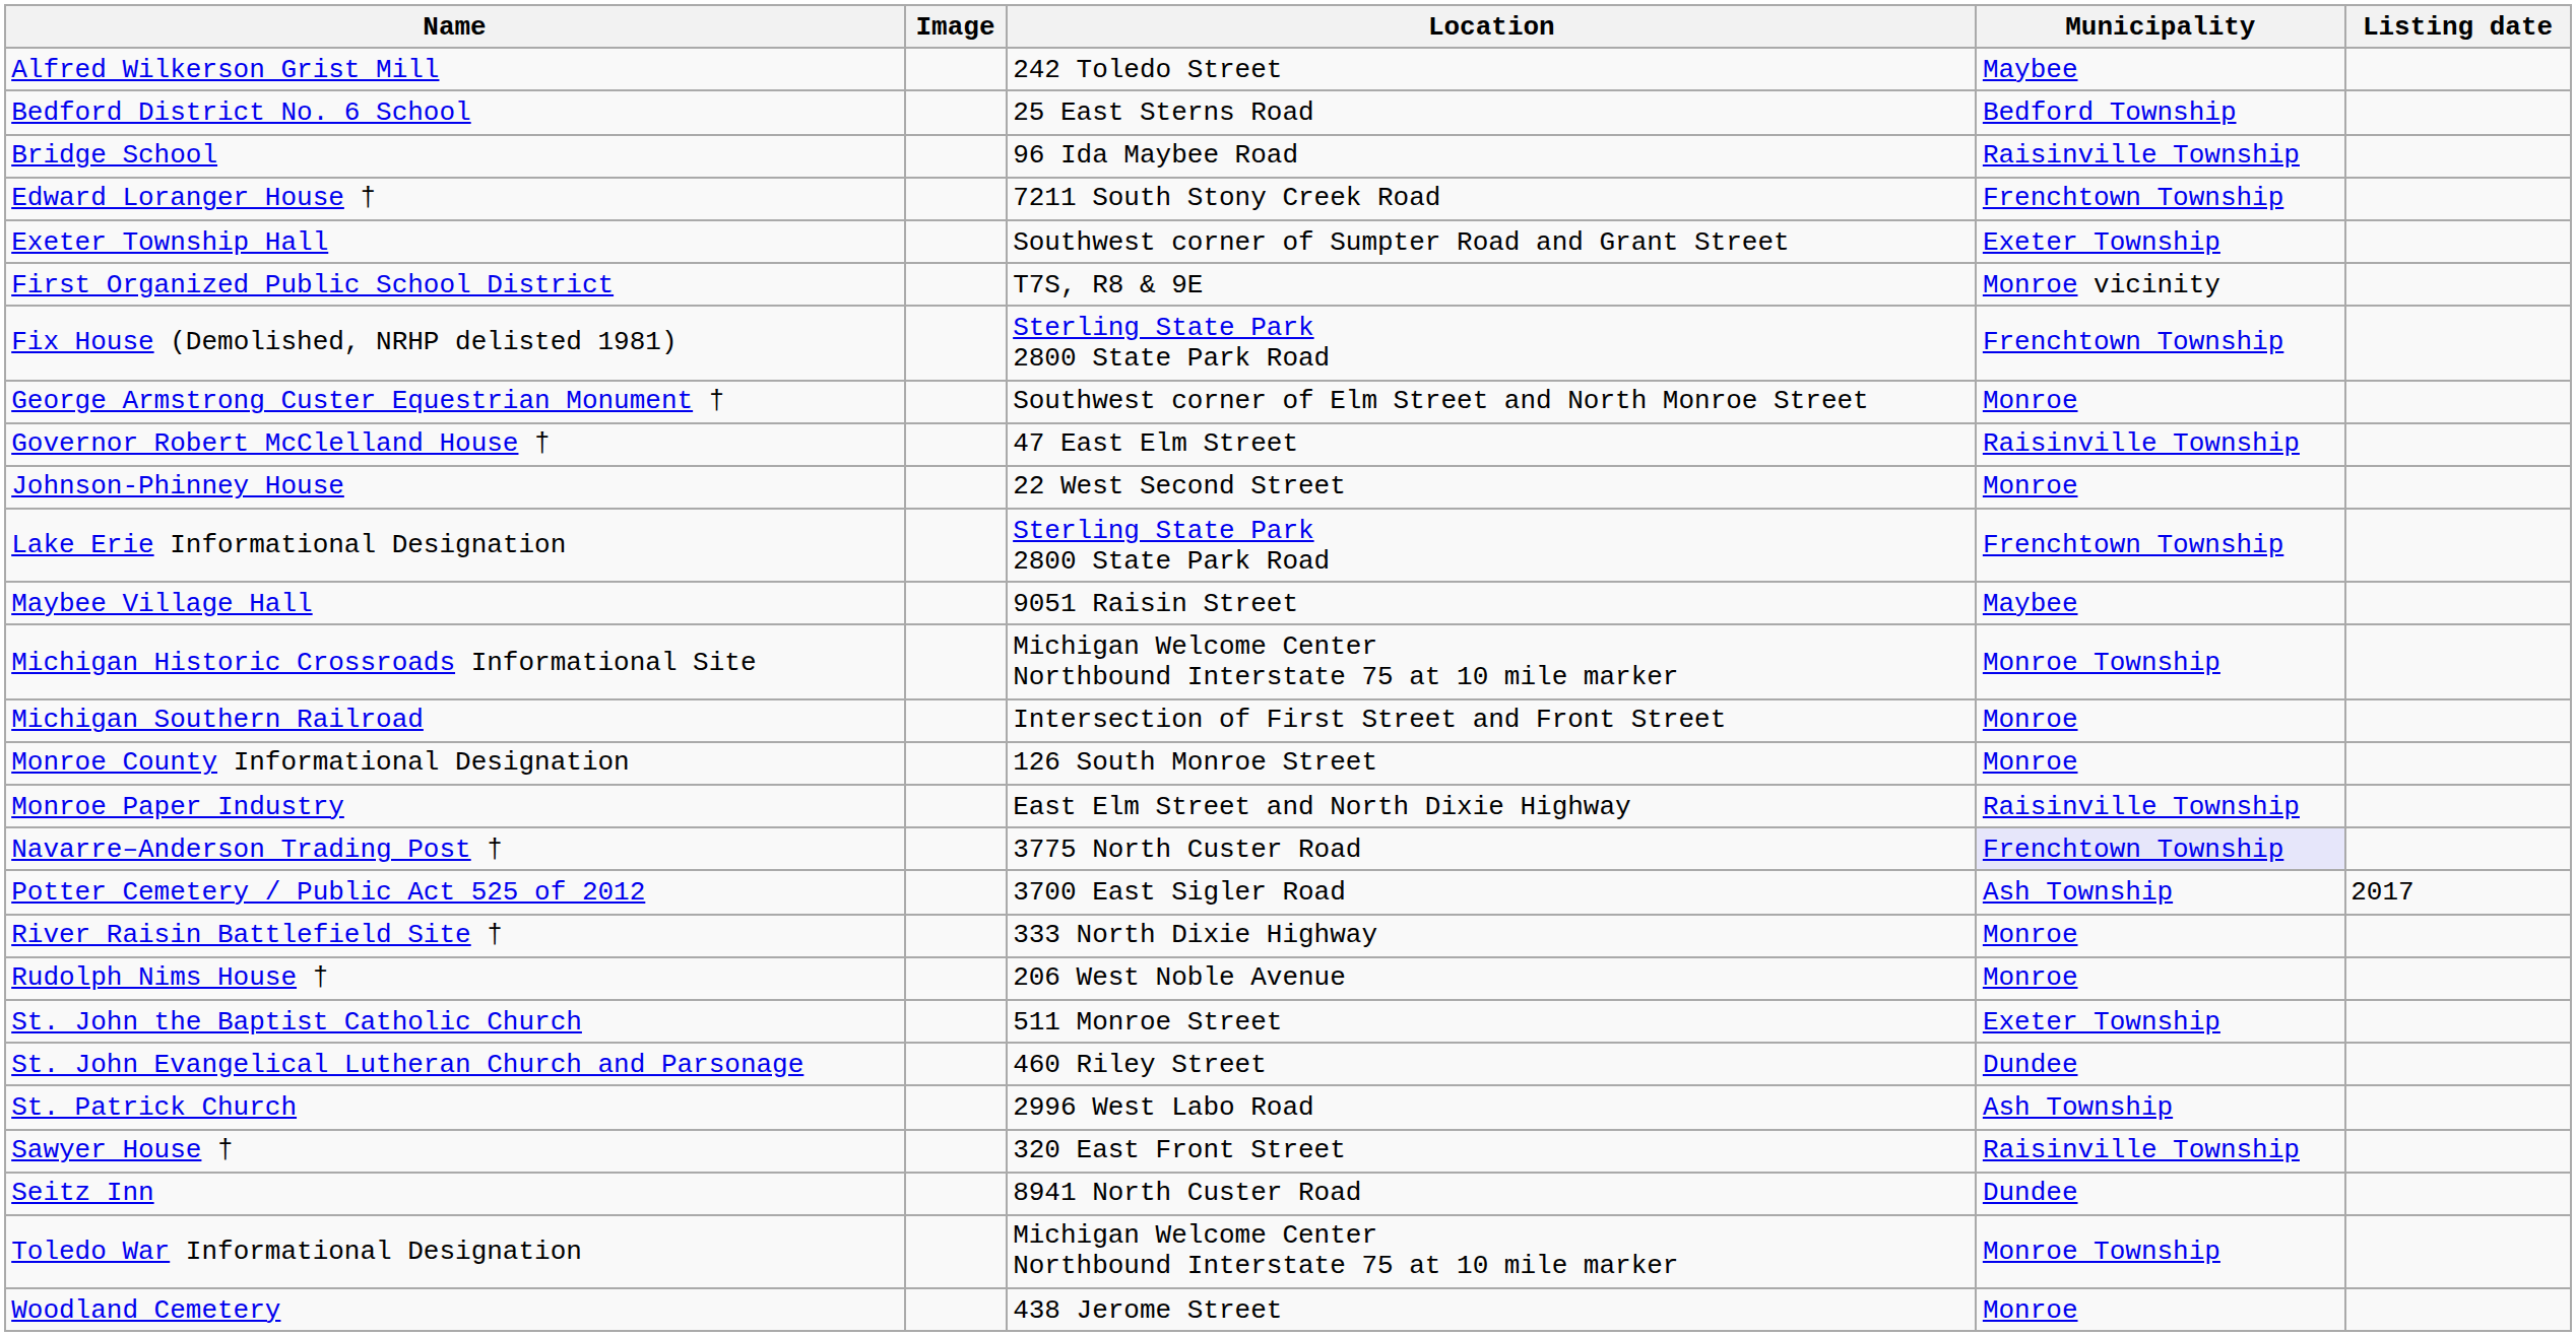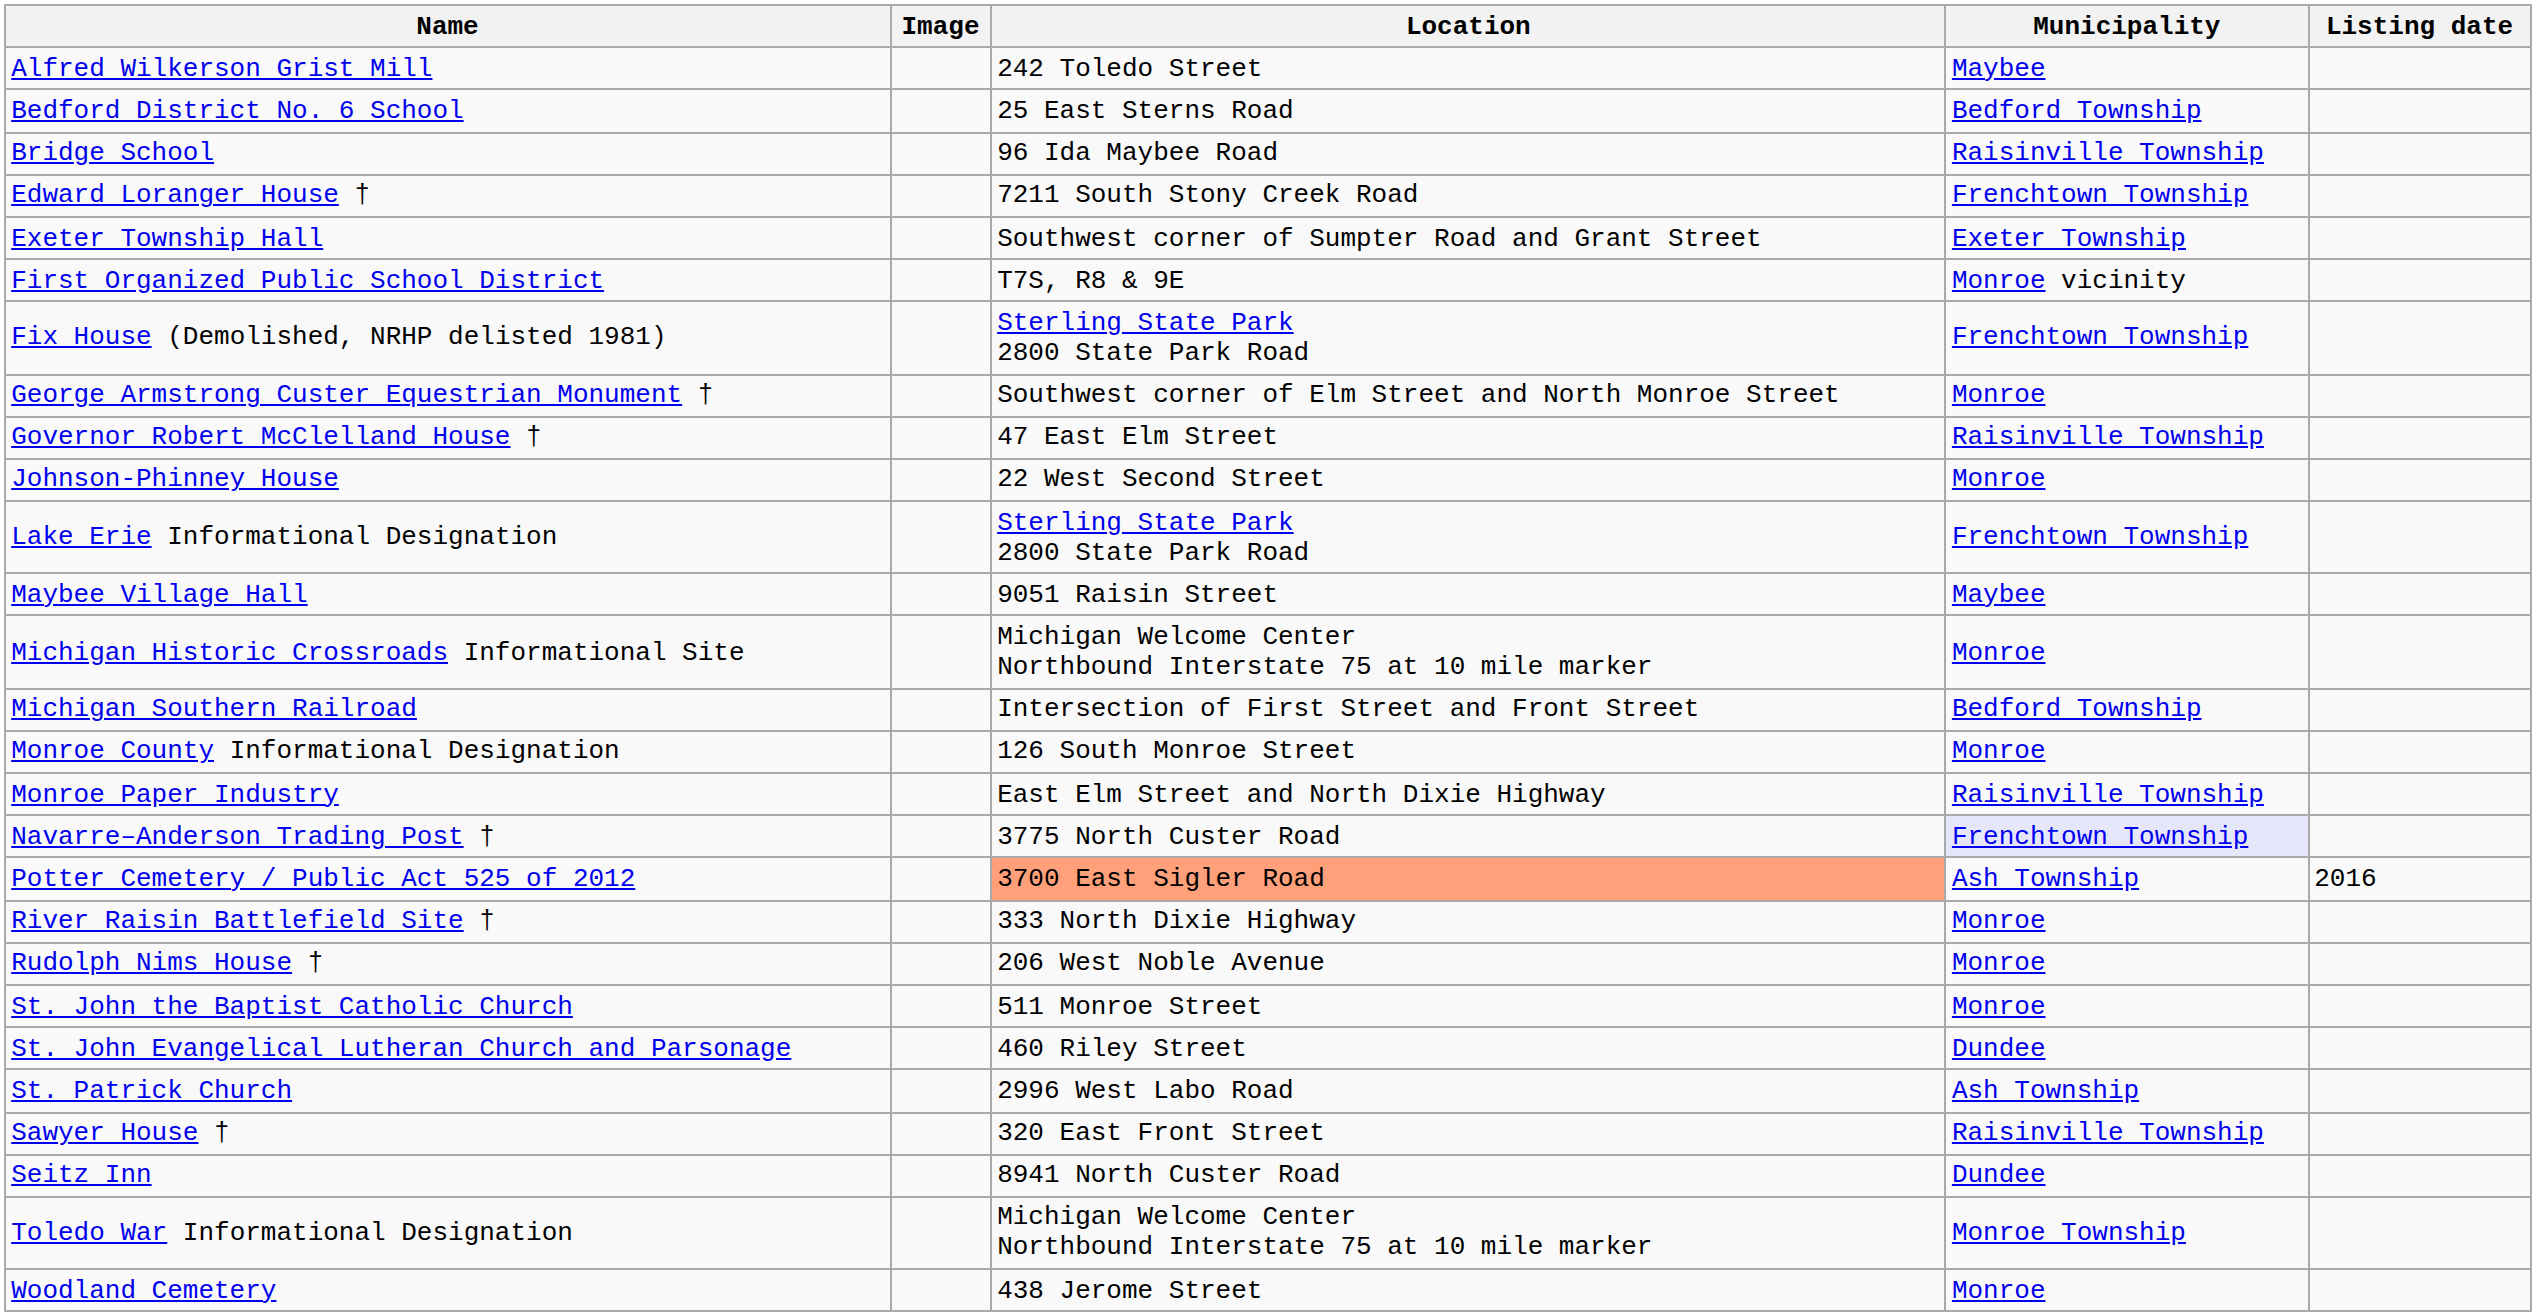Michigan Historic Crossroads Informational Site | Municipality: Monroe Township -> Monroe
Michigan Southern Railroad | Municipality: Monroe -> Bedford Township
Potter Cemetery / Public Act 525 of 2012 | Location: no background -> lightsalmon background
Potter Cemetery / Public Act 525 of 2012 | Listing date: 2017 -> 2016
St. John the Baptist Catholic Church | Municipality: Exeter Township -> Monroe
